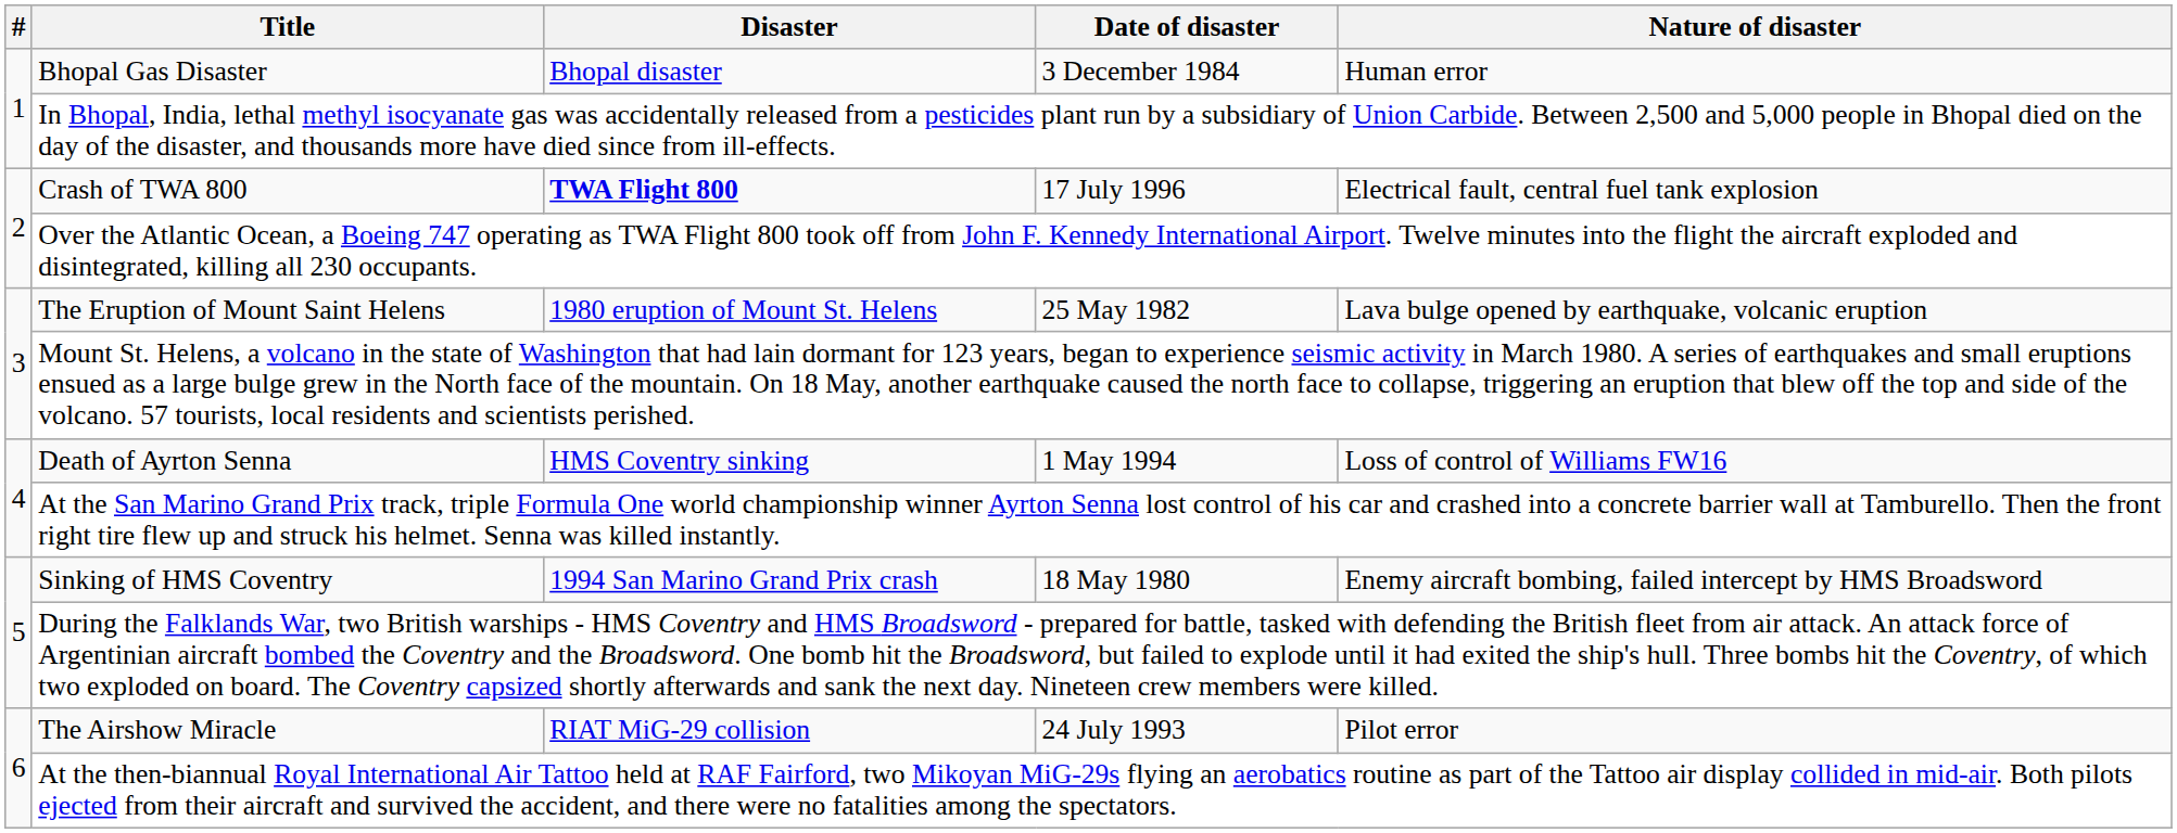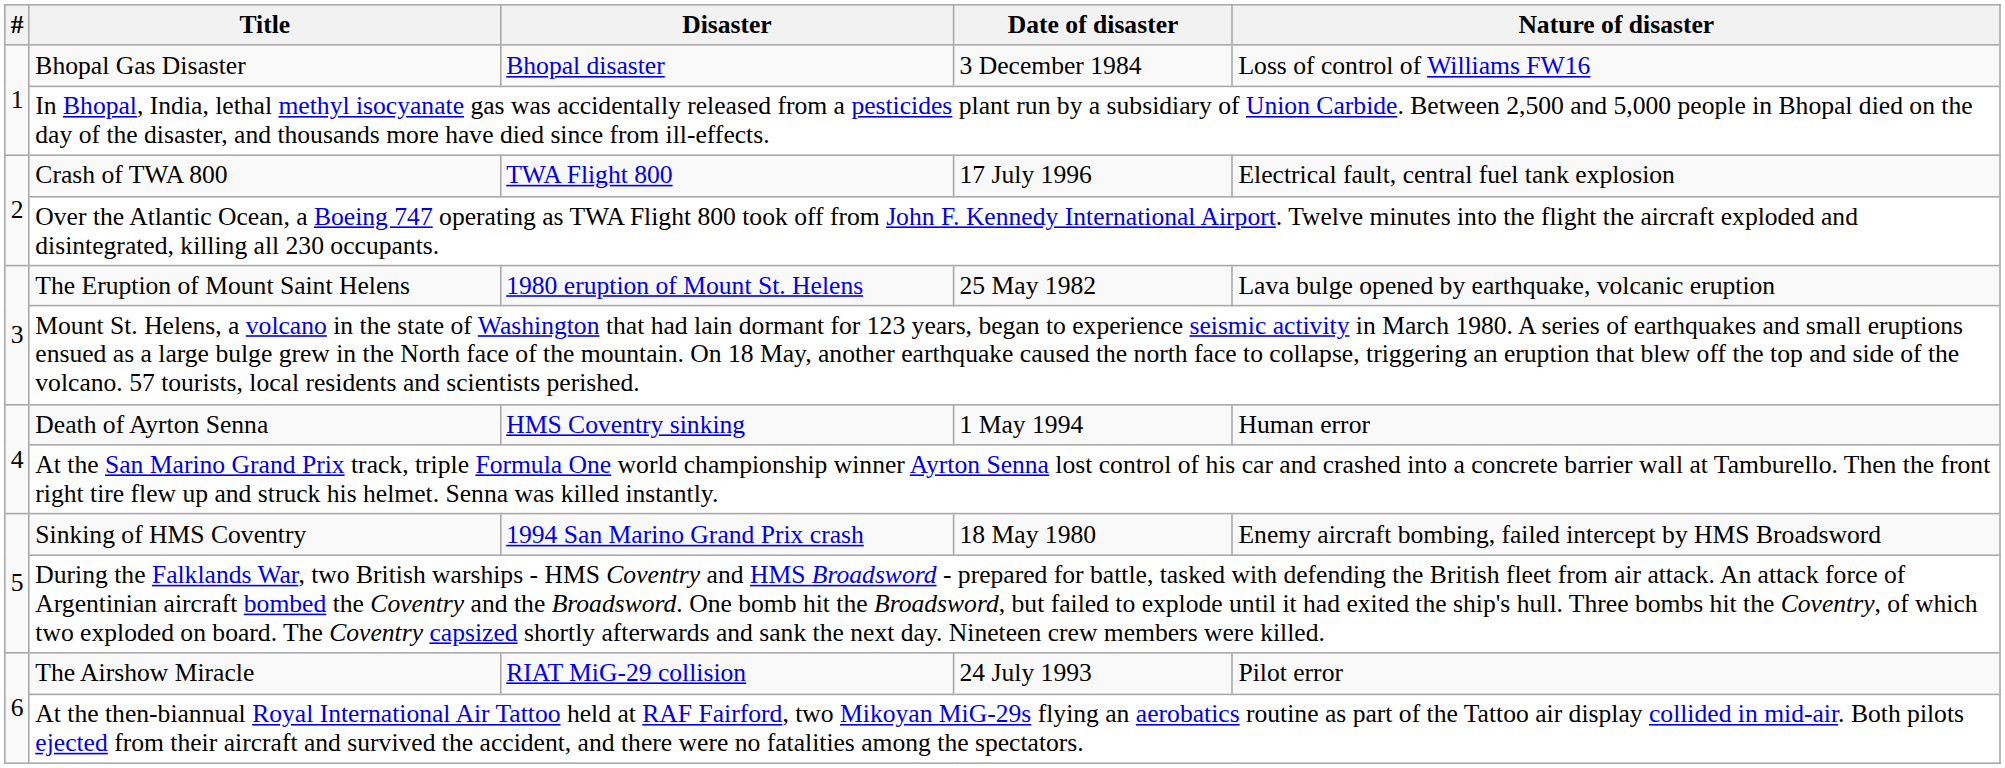Bhopal Gas Disaster | Nature of disaster: Human error -> Loss of control of Williams FW16
Crash of TWA 800 | Disaster: bold -> normal
Death of Ayrton Senna | Nature of disaster: Loss of control of Williams FW16 -> Human error
